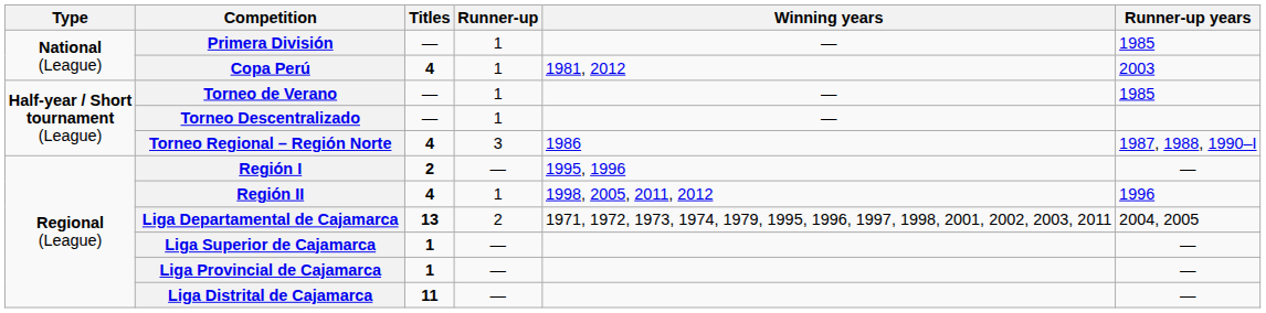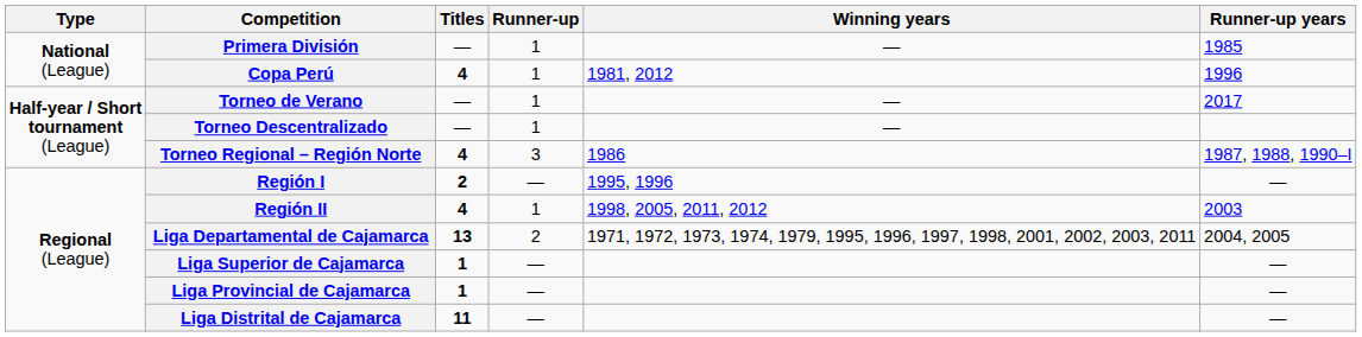Copa Perú | Runner-up years: 2003 -> 1996
Torneo de Verano | Runner-up years: 1985 -> 2017
Región II | Runner-up years: 1996 -> 2003
